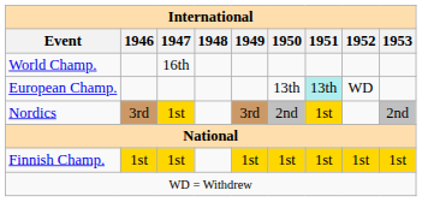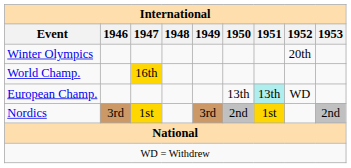+ row: Winter Olympics | 20th
World Champ. | 1947: no background -> gold background
- row: Finnish Champ. | 1st | 1st | 1st | 1st | 1st | 1st | 1st
